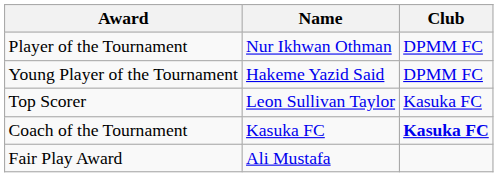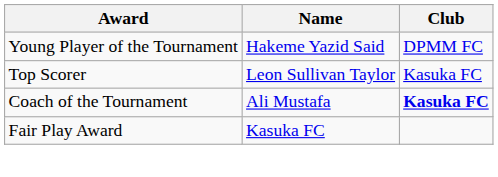- row: Player of the Tournament | Nur Ikhwan Othman | DPMM FC
Coach of the Tournament | Name: Kasuka FC -> Ali Mustafa
Fair Play Award | Name: Ali Mustafa -> Kasuka FC
